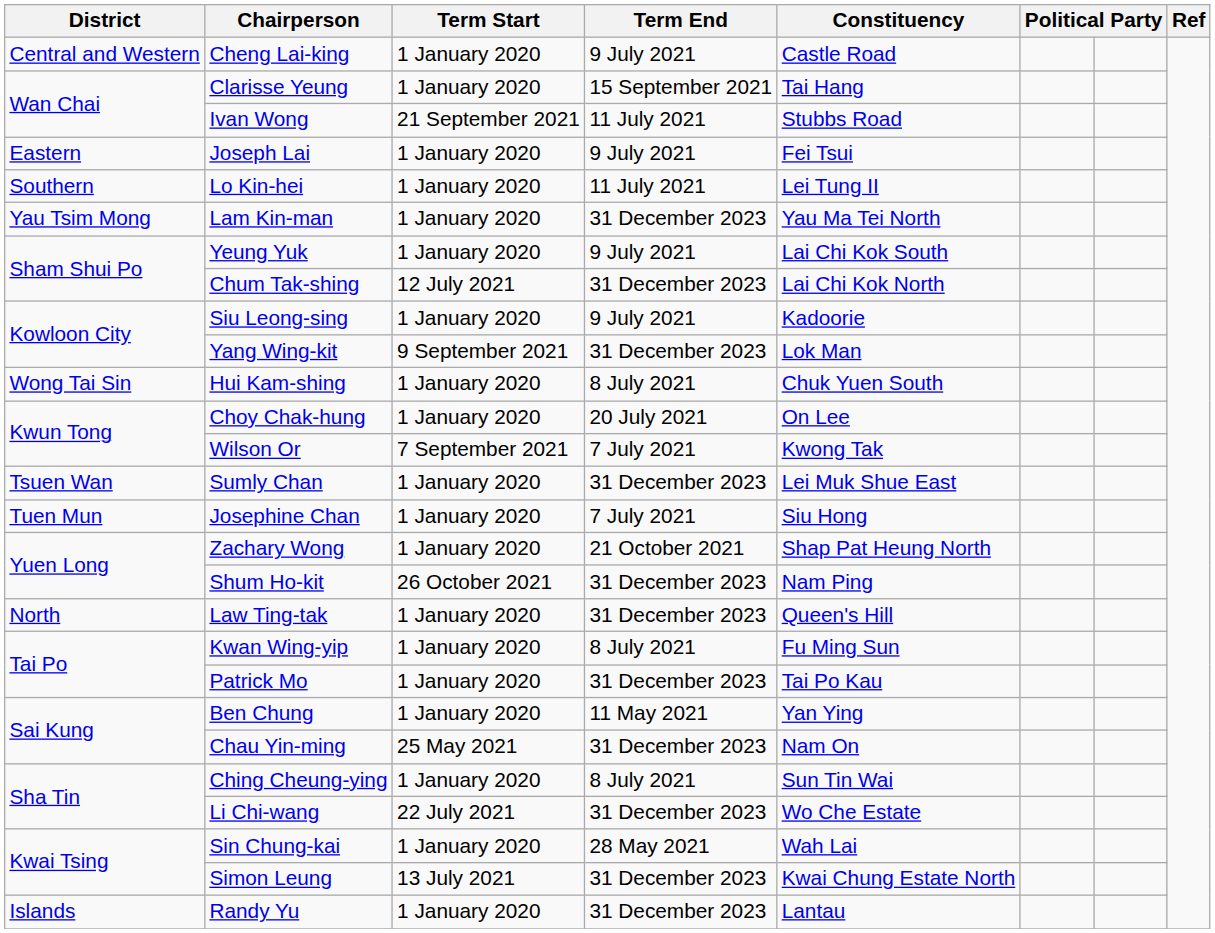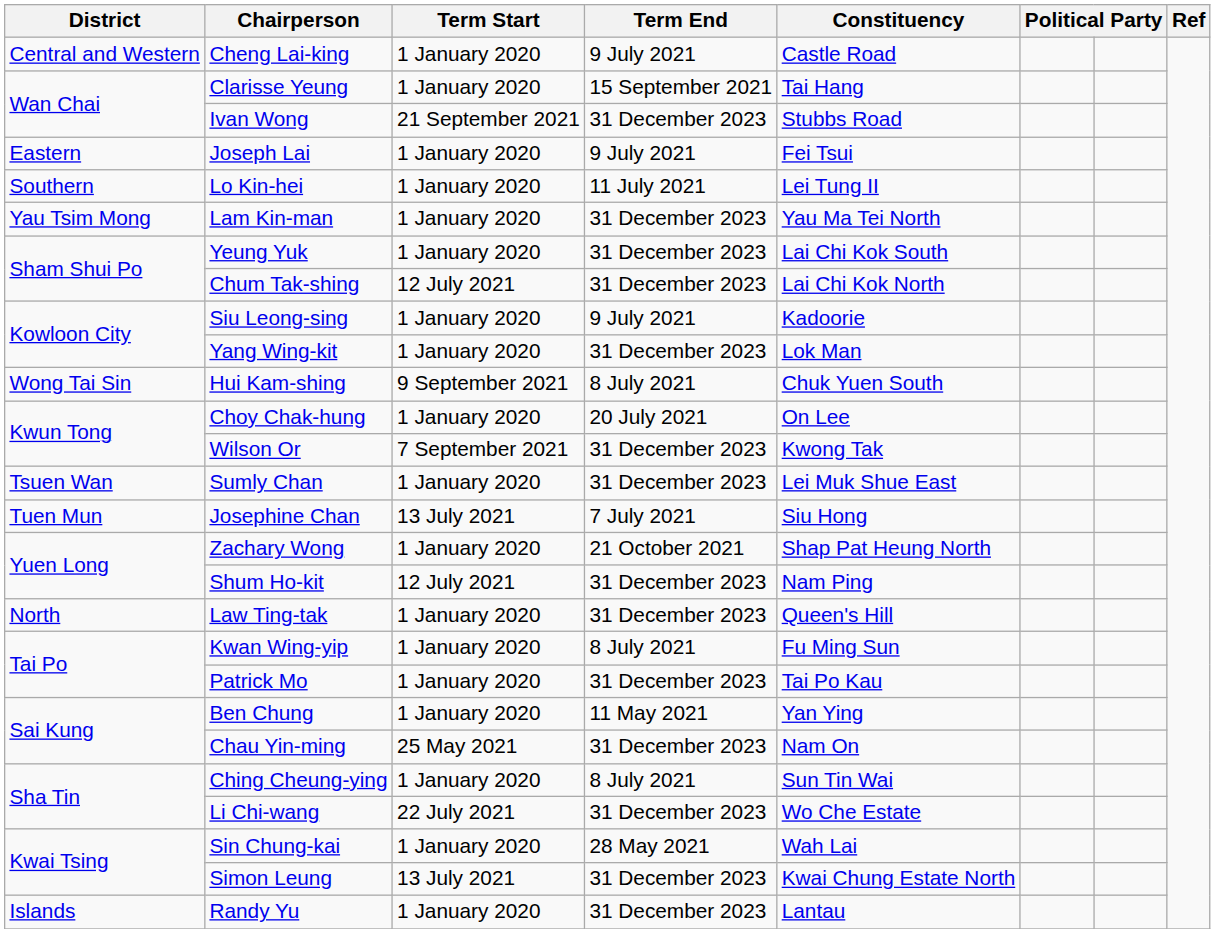Ivan Wong | Term End: 11 July 2021 -> 31 December 2023
Yeung Yuk | Term End: 9 July 2021 -> 31 December 2023
Yang Wing-kit | Term Start: 9 September 2021 -> 1 January 2020
Hui Kam-shing | Term Start: 1 January 2020 -> 9 September 2021
Wilson Or | Term End: 7 July 2021 -> 31 December 2023
Josephine Chan | Term Start: 1 January 2020 -> 13 July 2021
Shum Ho-kit | Term Start: 26 October 2021 -> 12 July 2021
